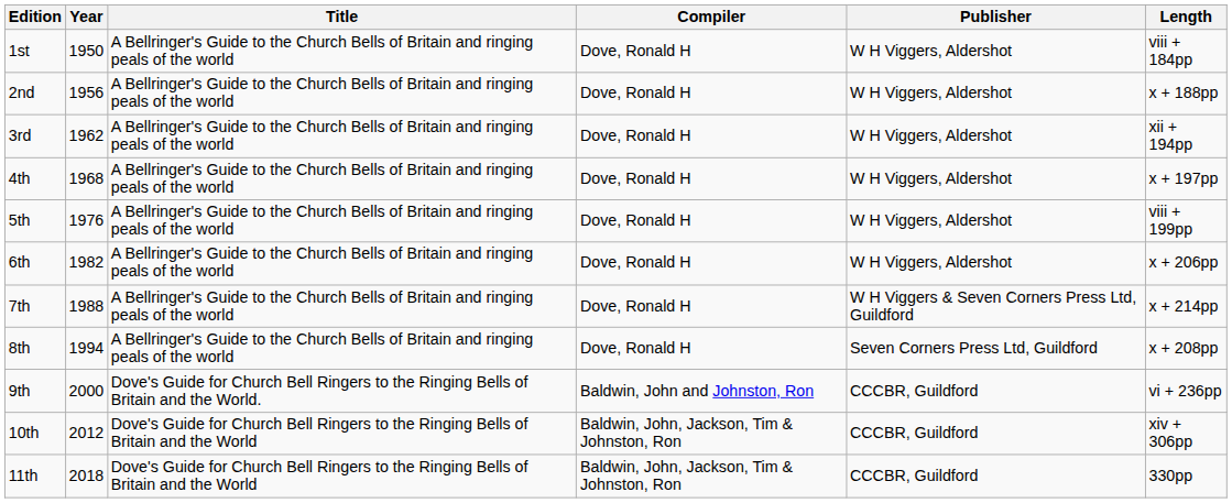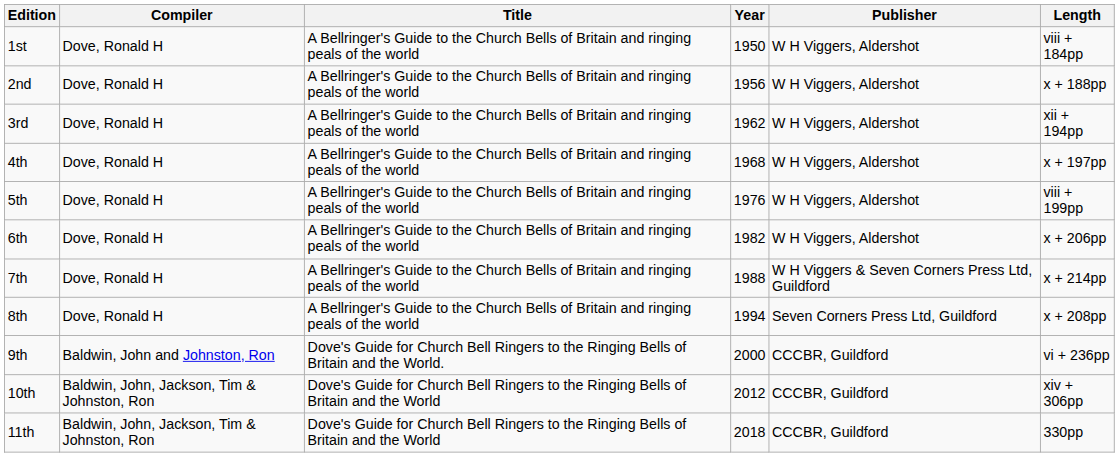columns swapped: Year <-> Compiler
